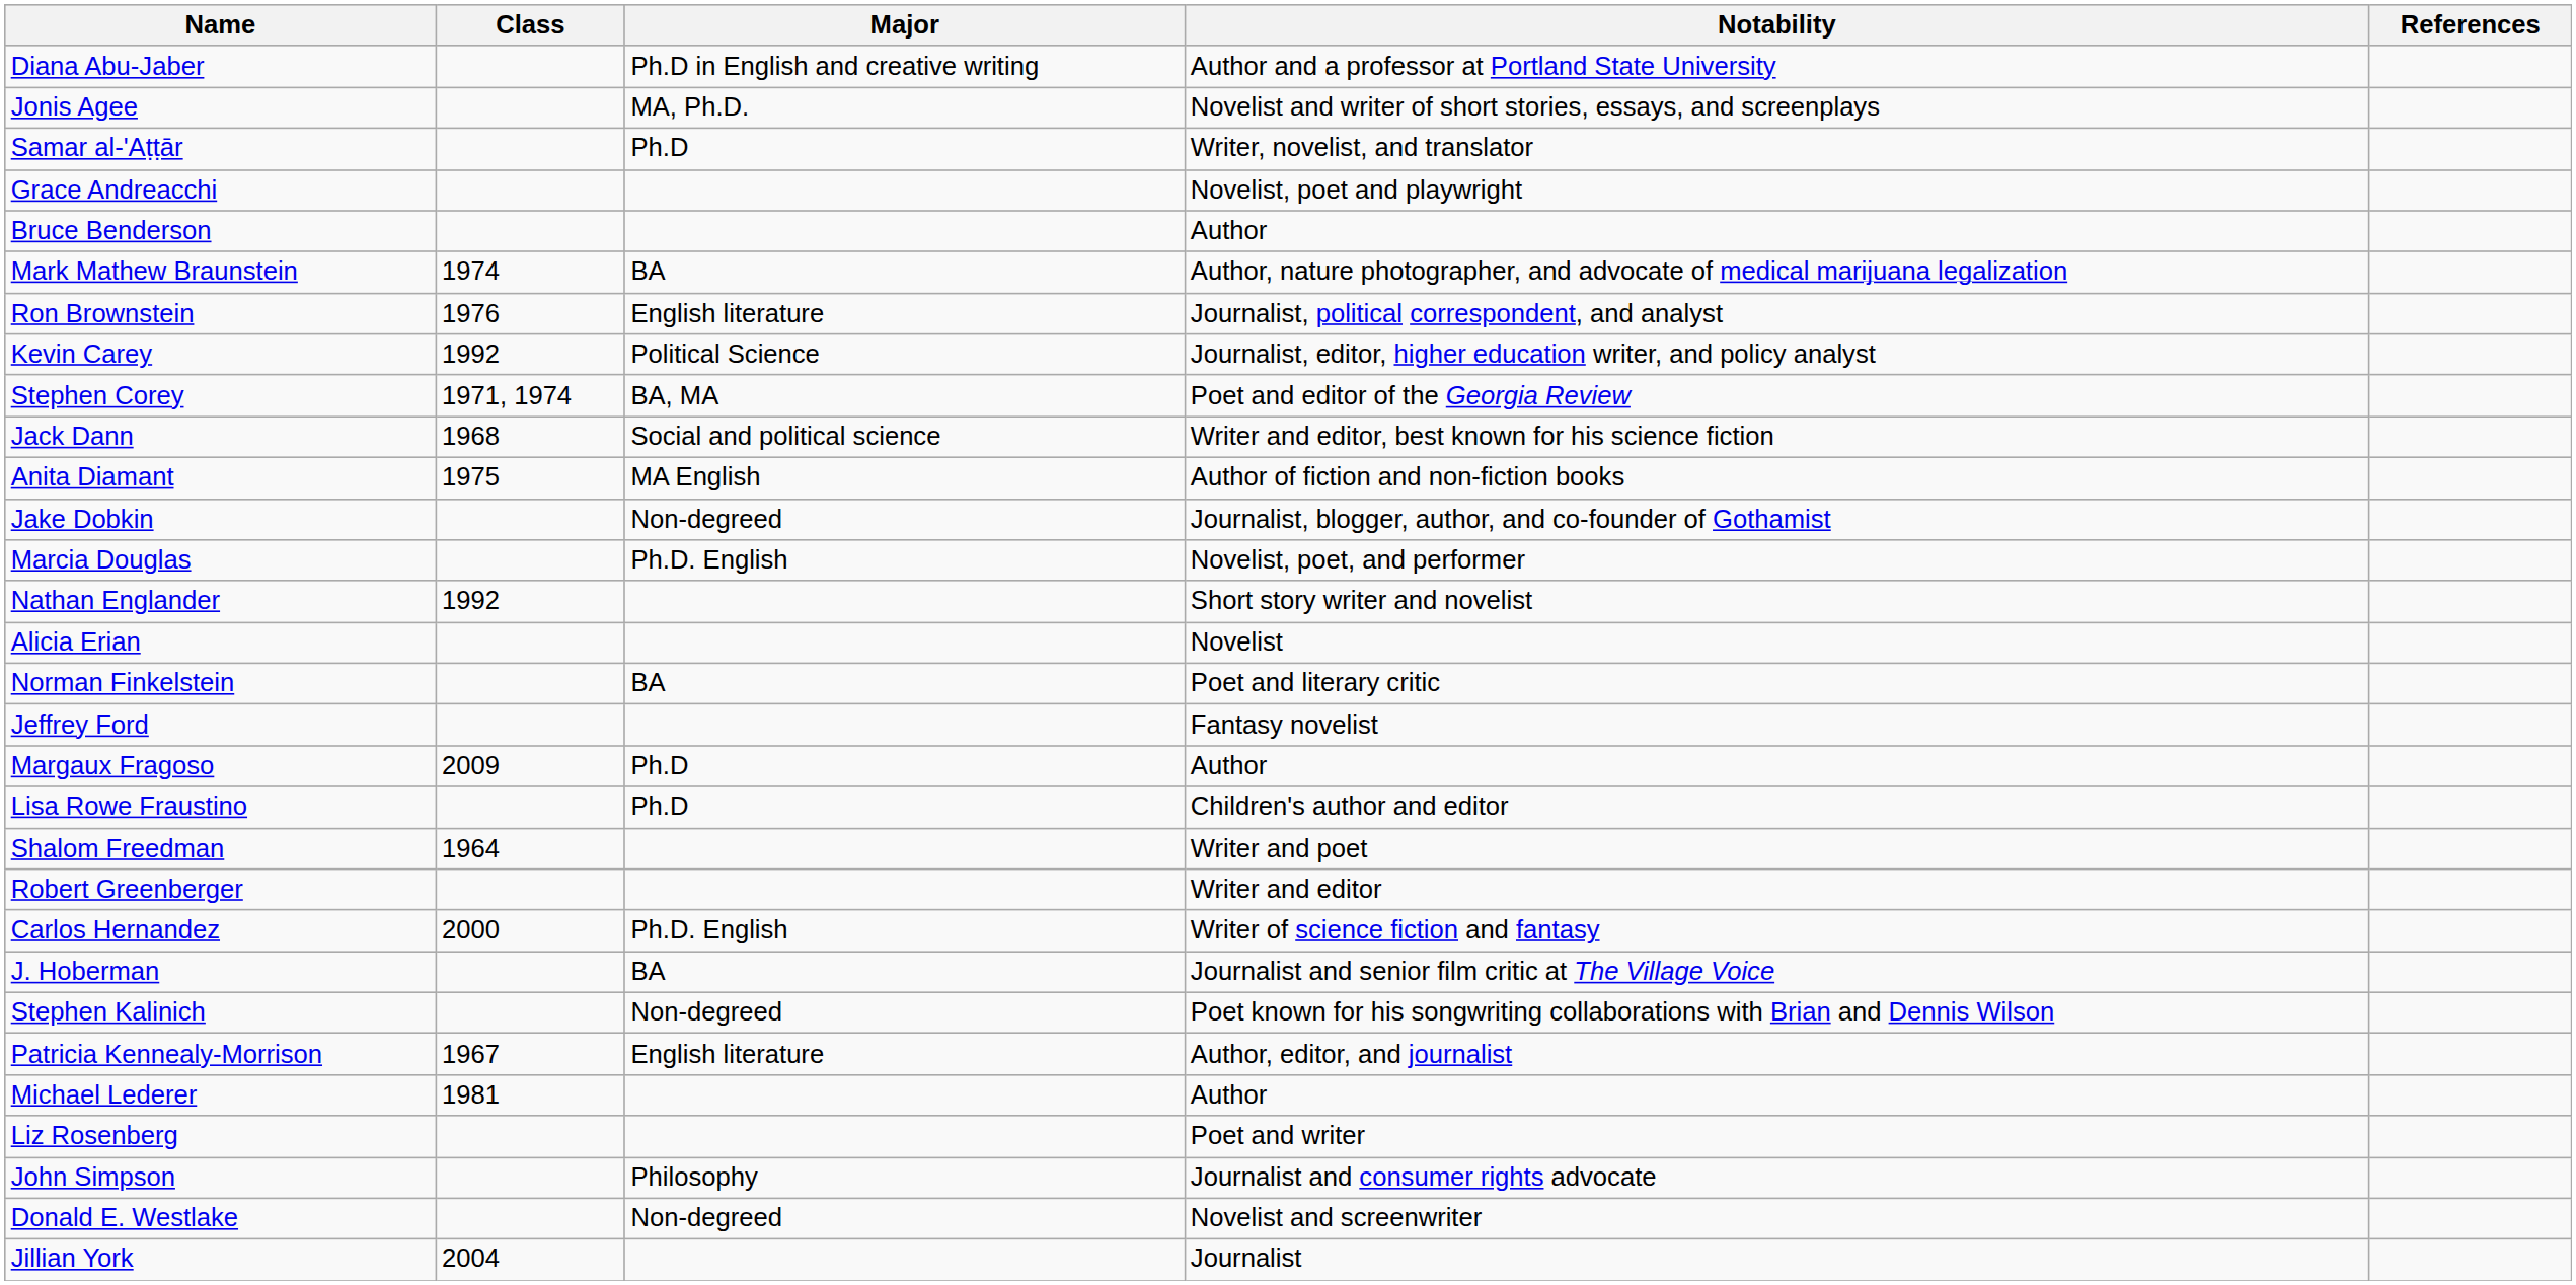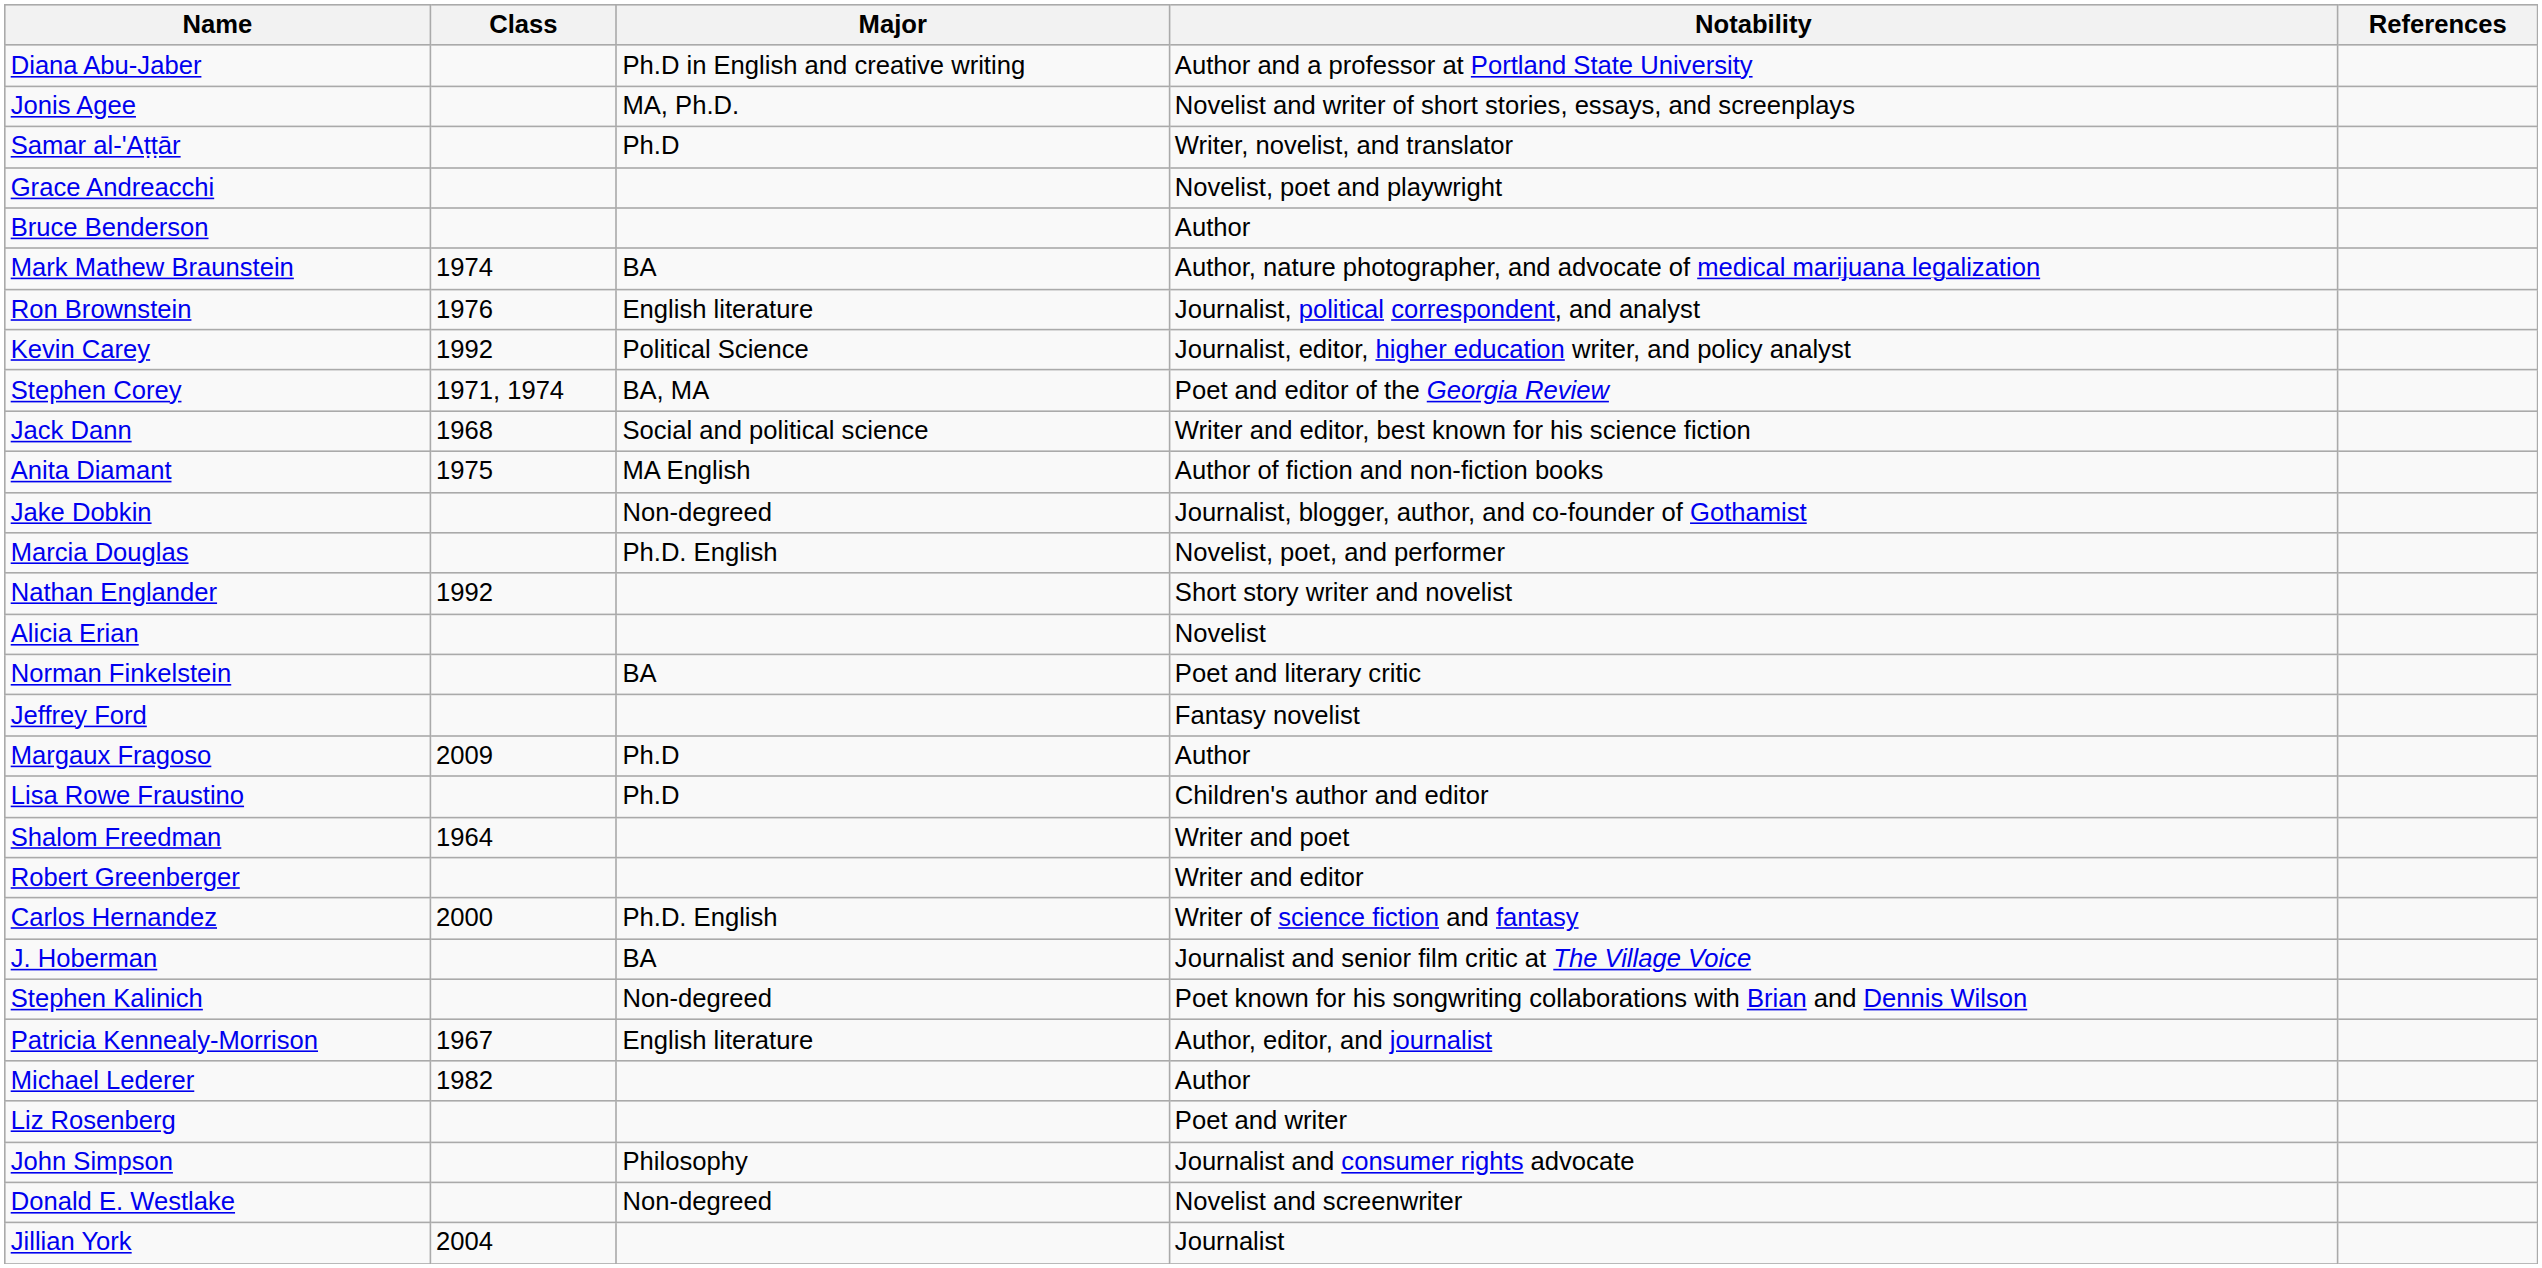Michael Lederer | Class: 1981 -> 1982
